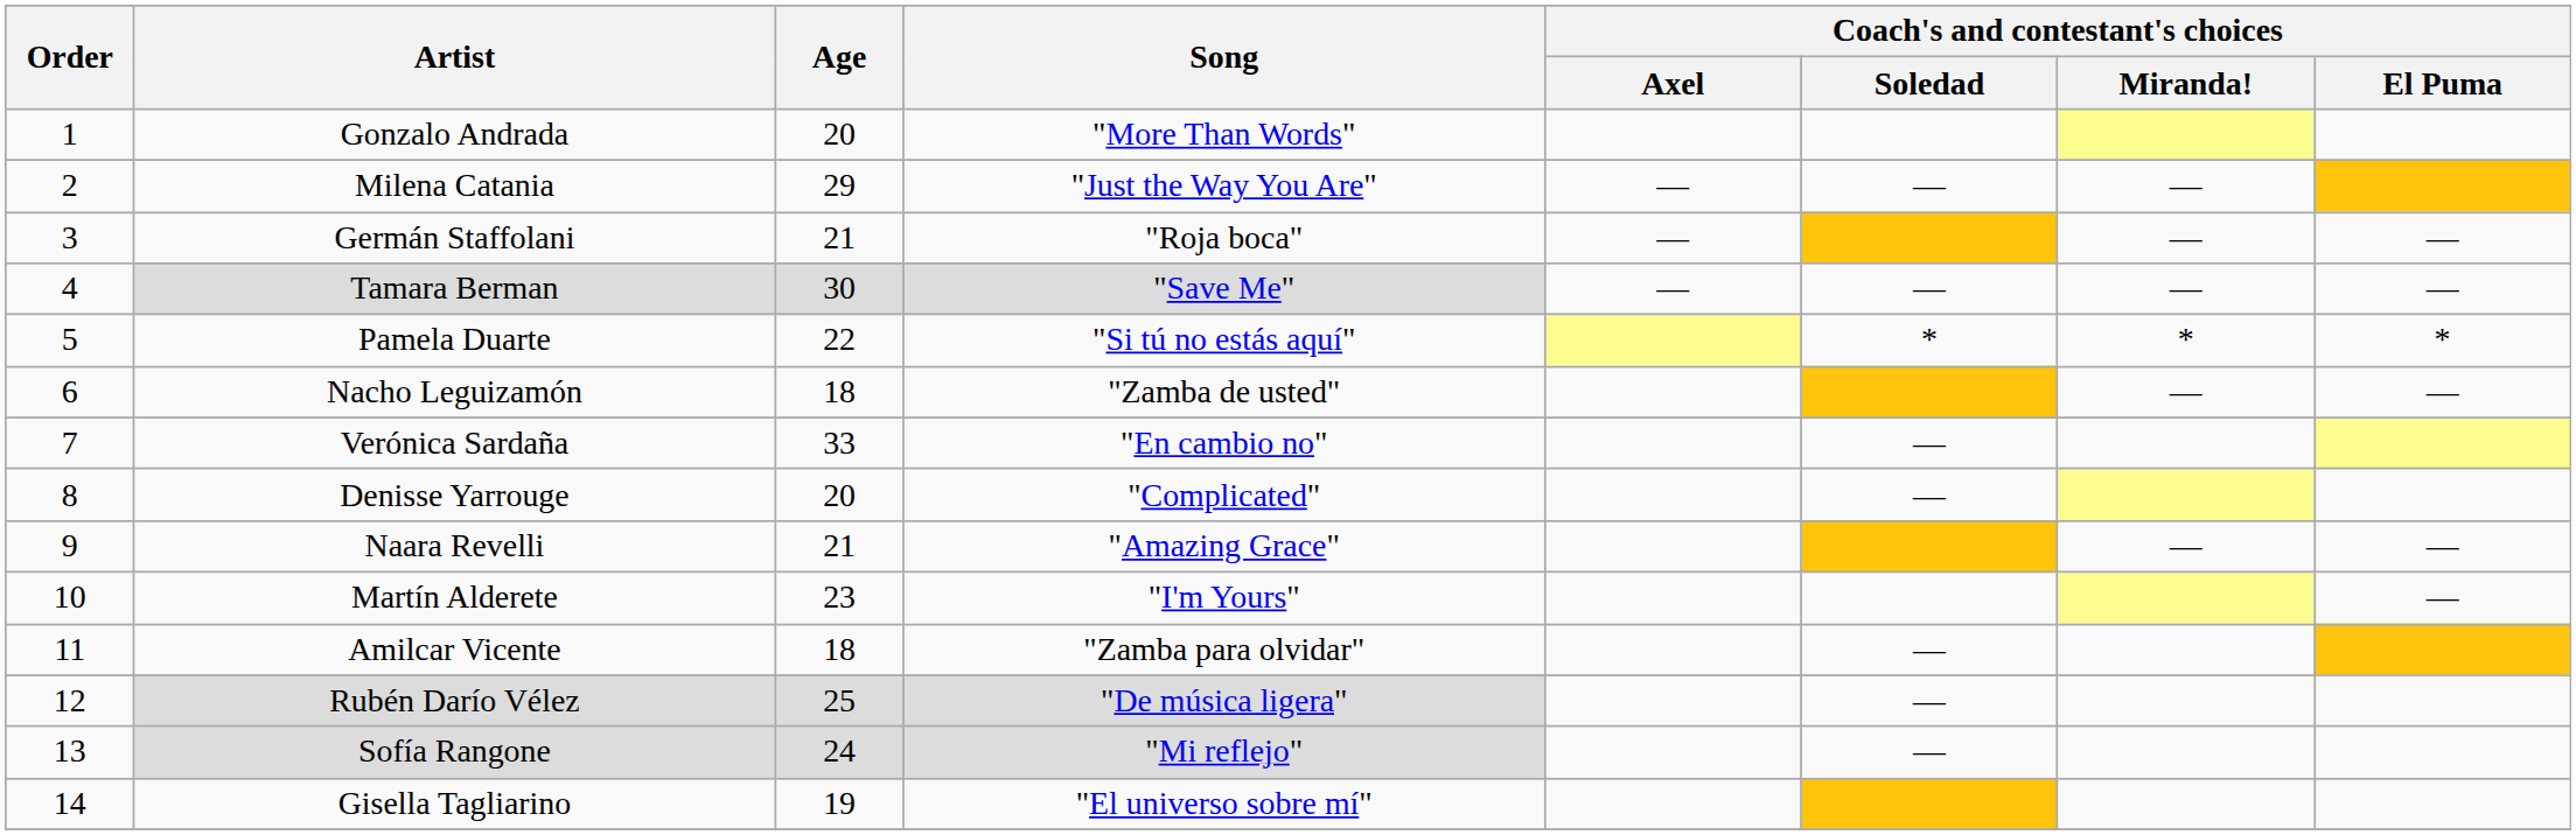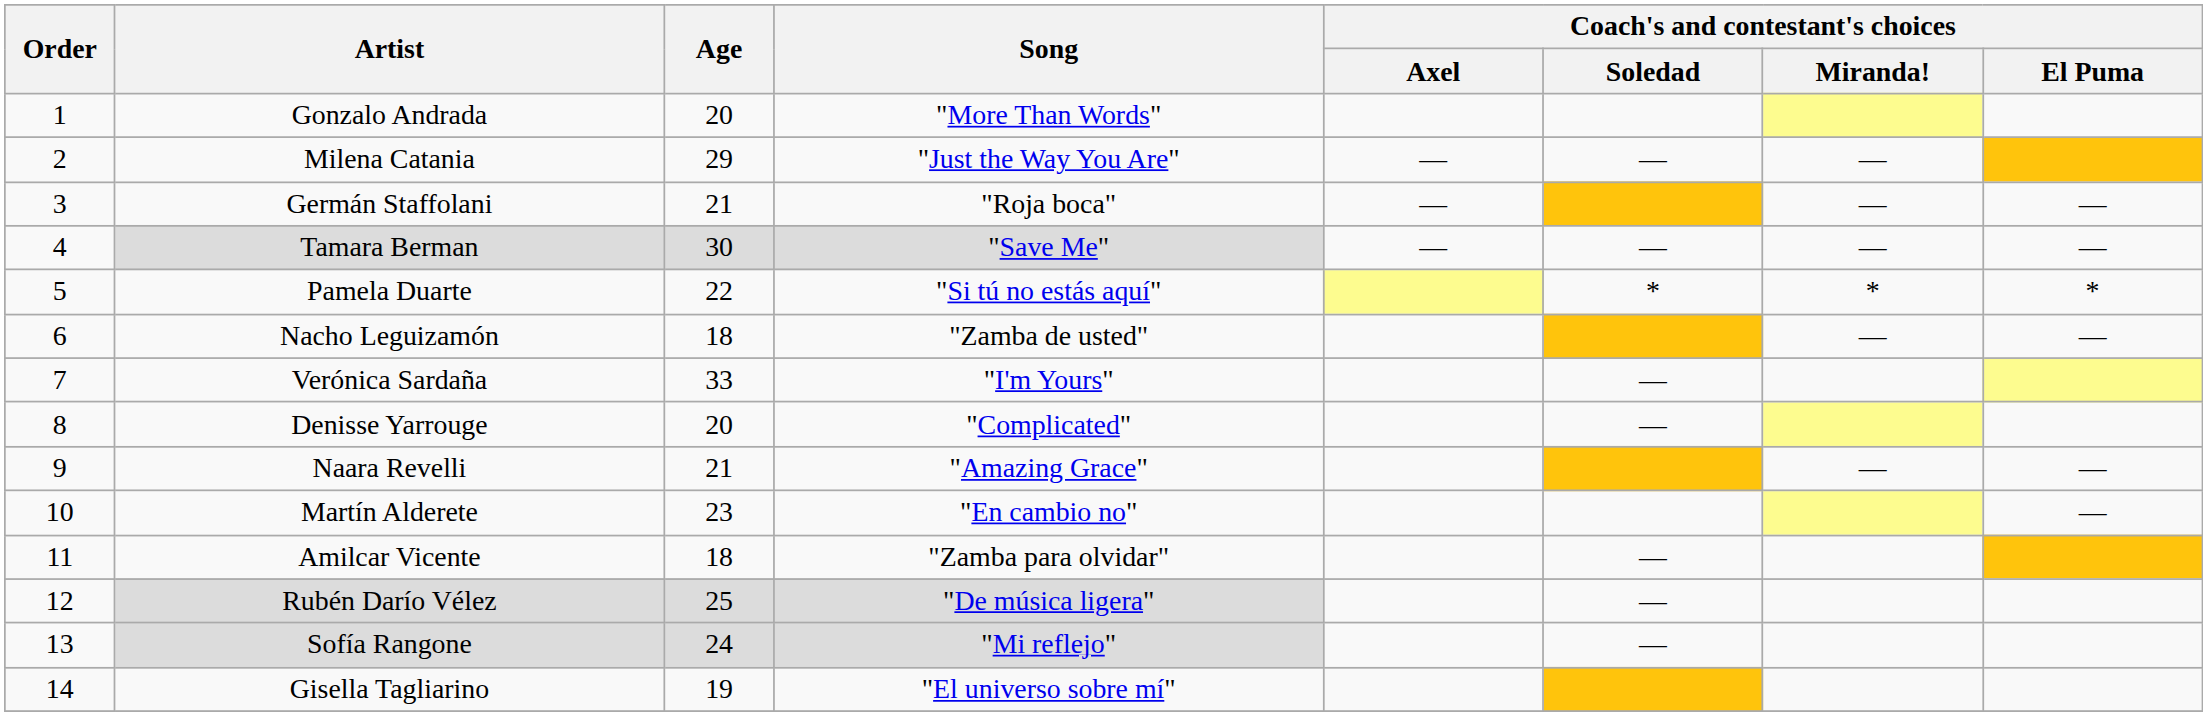Verónica Sardaña | Song: "En cambio no" -> "I'm Yours"
Martín Alderete | Song: "I'm Yours" -> "En cambio no"
